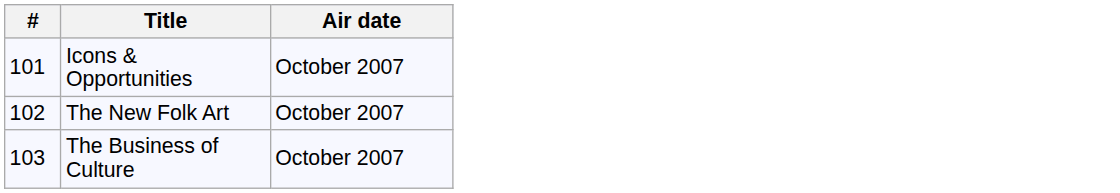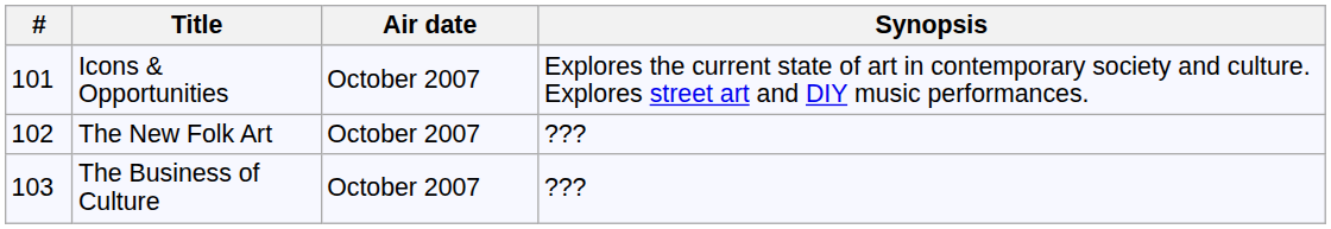+ column: Synopsis | Explores the current state of art in contemporary society and culture. Explores street art and DIY music performances. | ??? | ???
